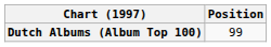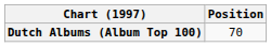Dutch Albums (Album Top 100) | Position: 99 -> 70
